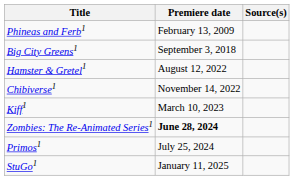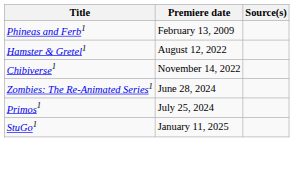- row: Big City Greens1 | September 3, 2018
- row: Kiff1 | March 10, 2023
Zombies: The Re-Animated Series1 | Premiere date: bold -> normal
